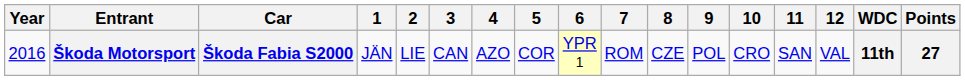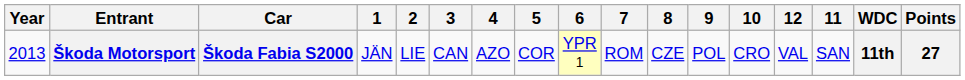columns swapped: 11 <-> 12
Škoda Motorsport | Year: 2016 -> 2013
